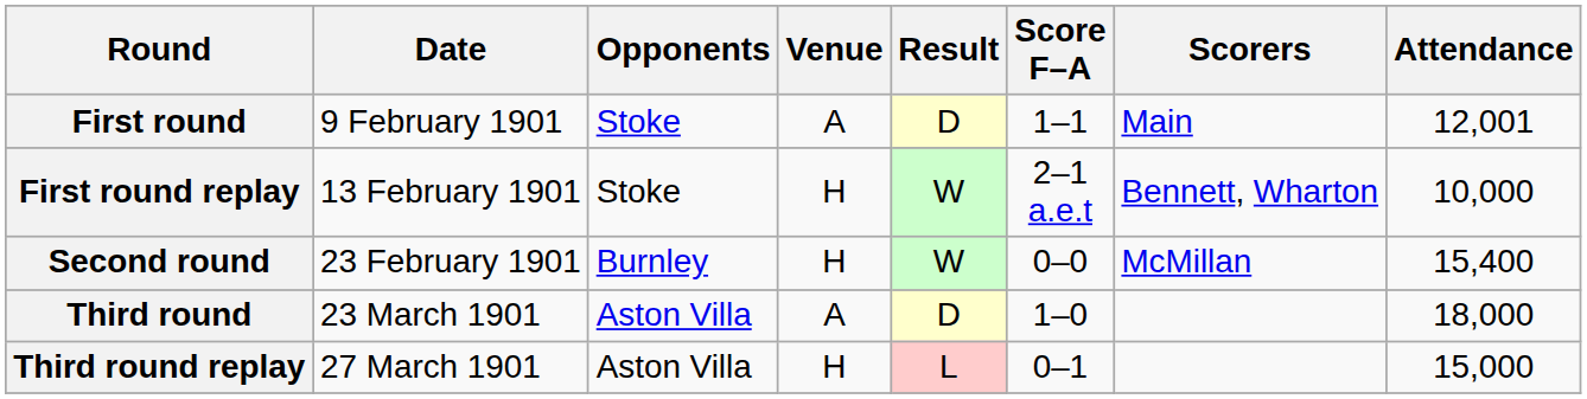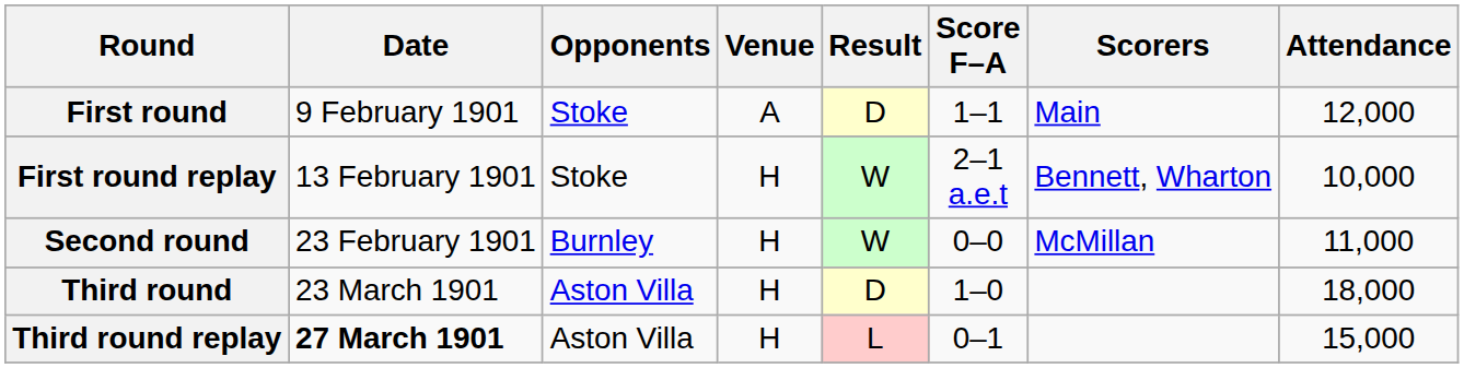First round | Attendance: 12,001 -> 12,000
Second round | Attendance: 15,400 -> 11,000
Third round | Venue: A -> H
Third round replay | Date: normal -> bold
